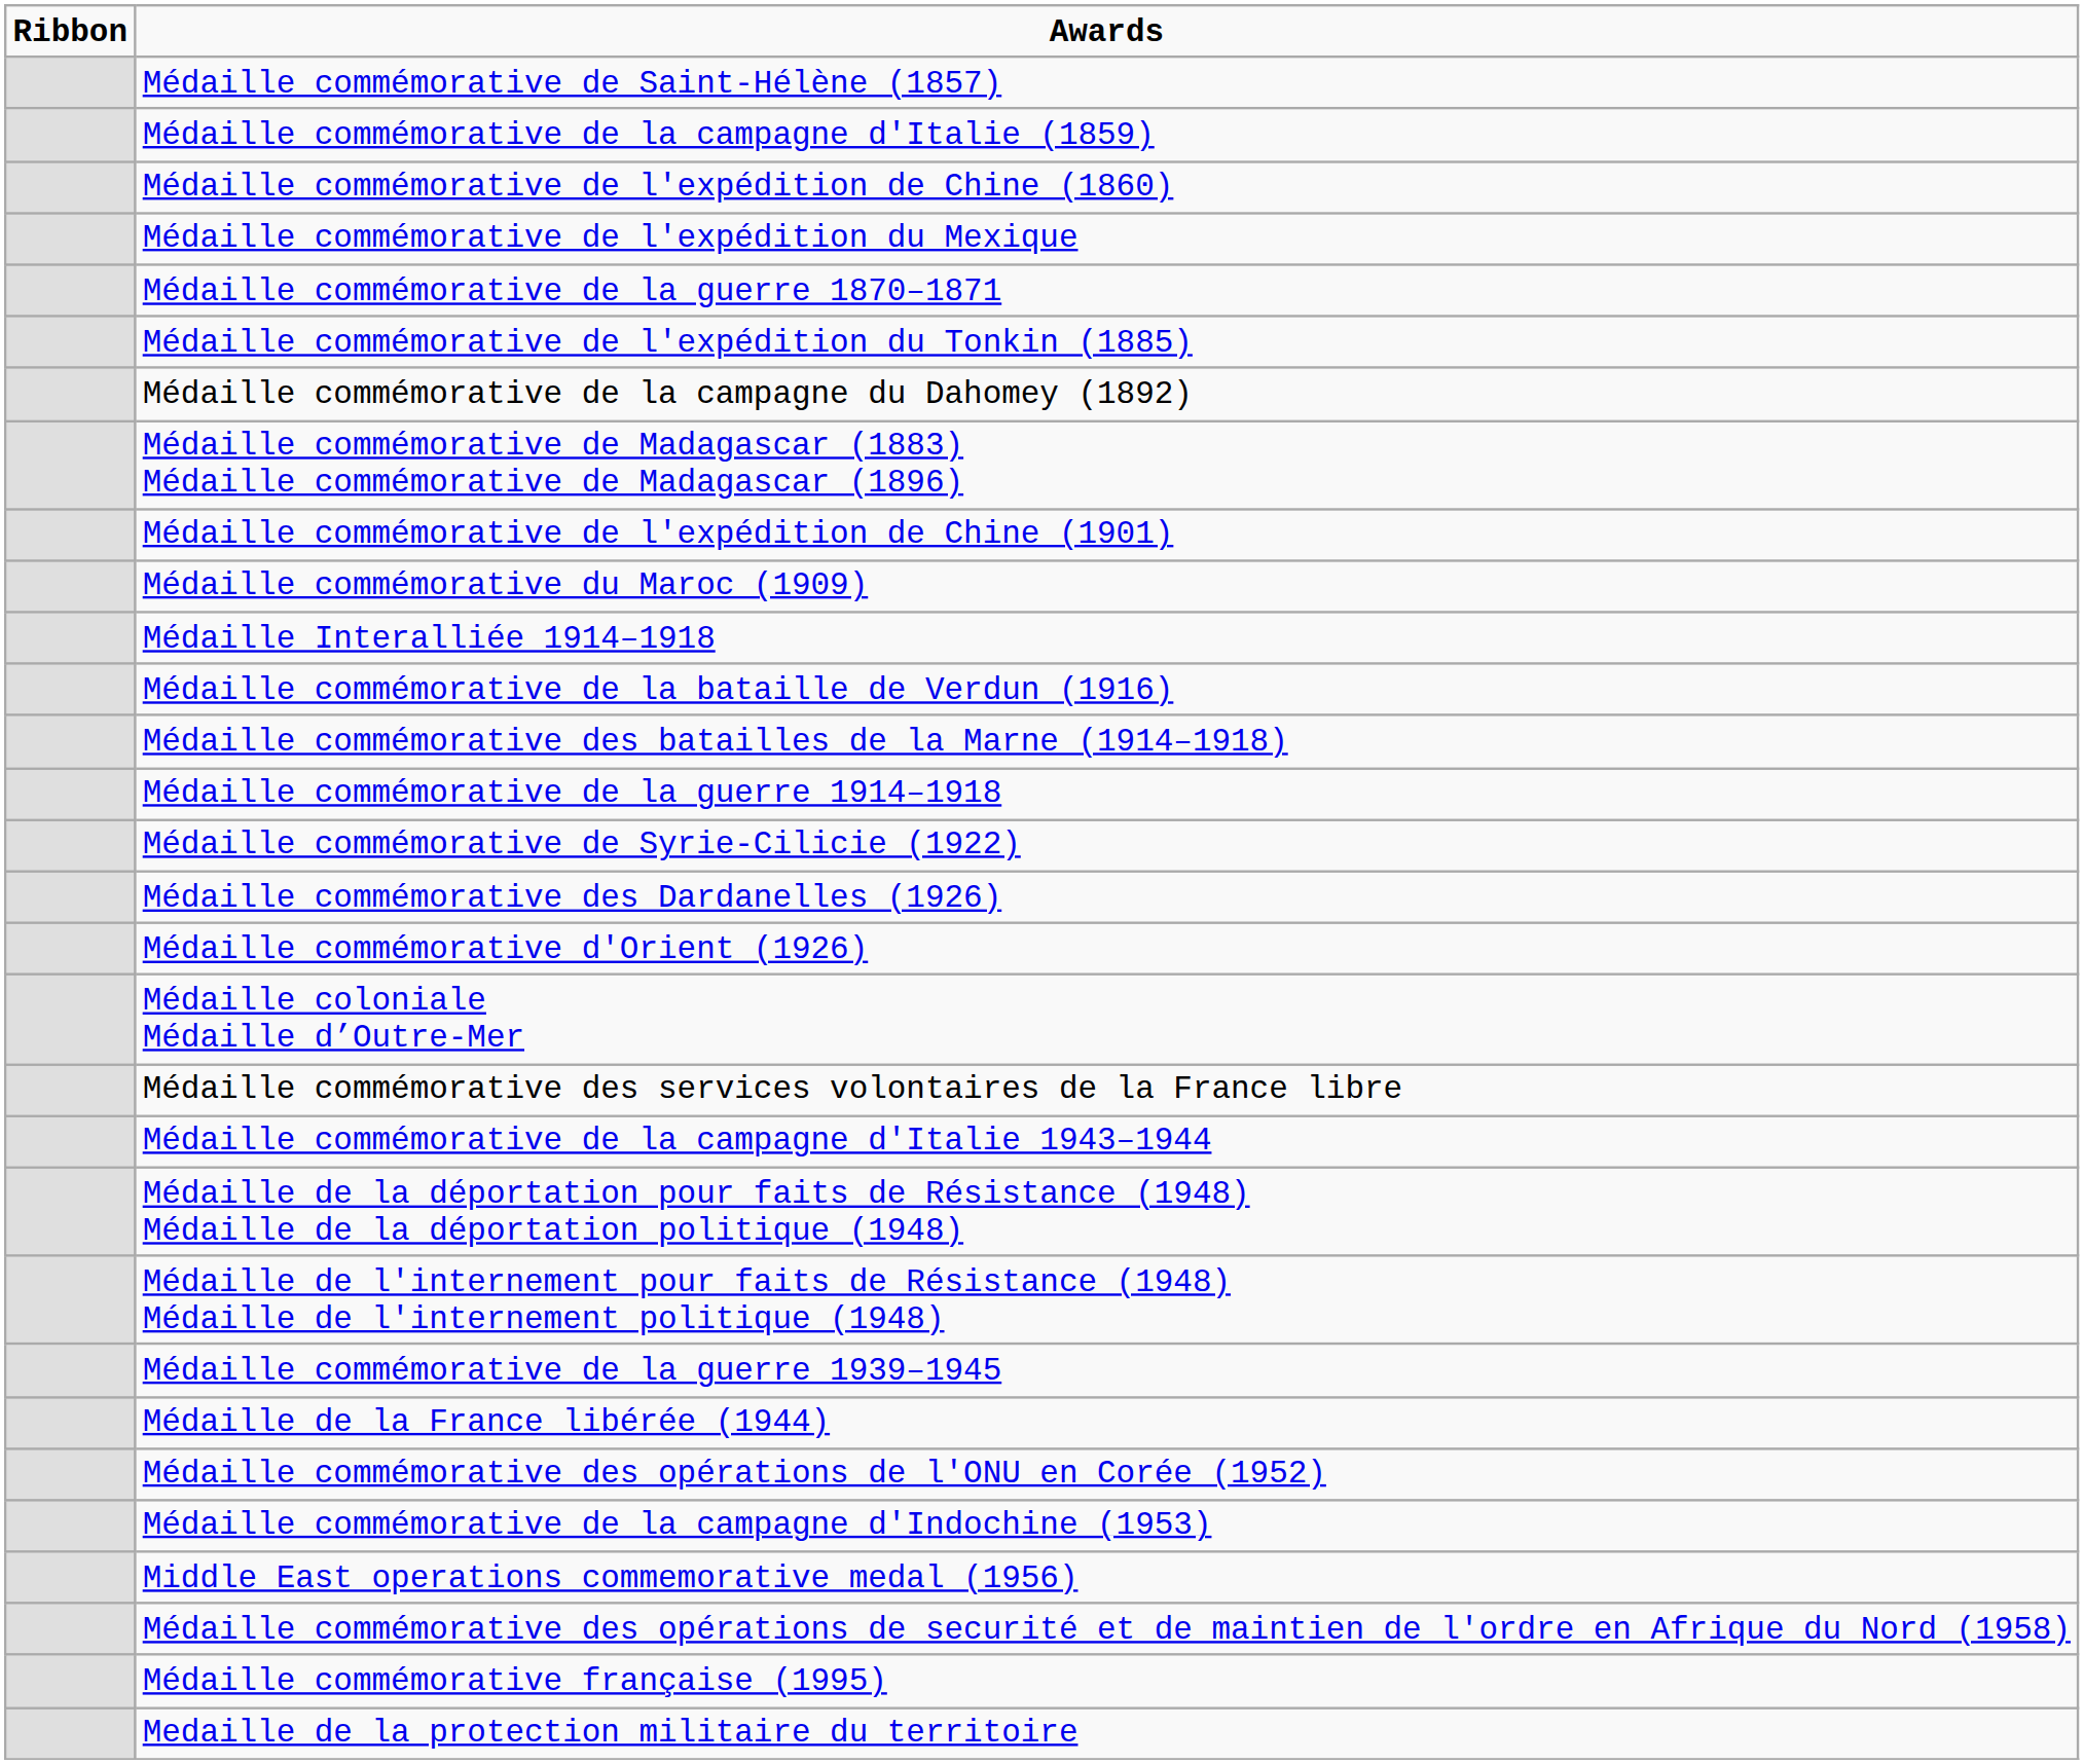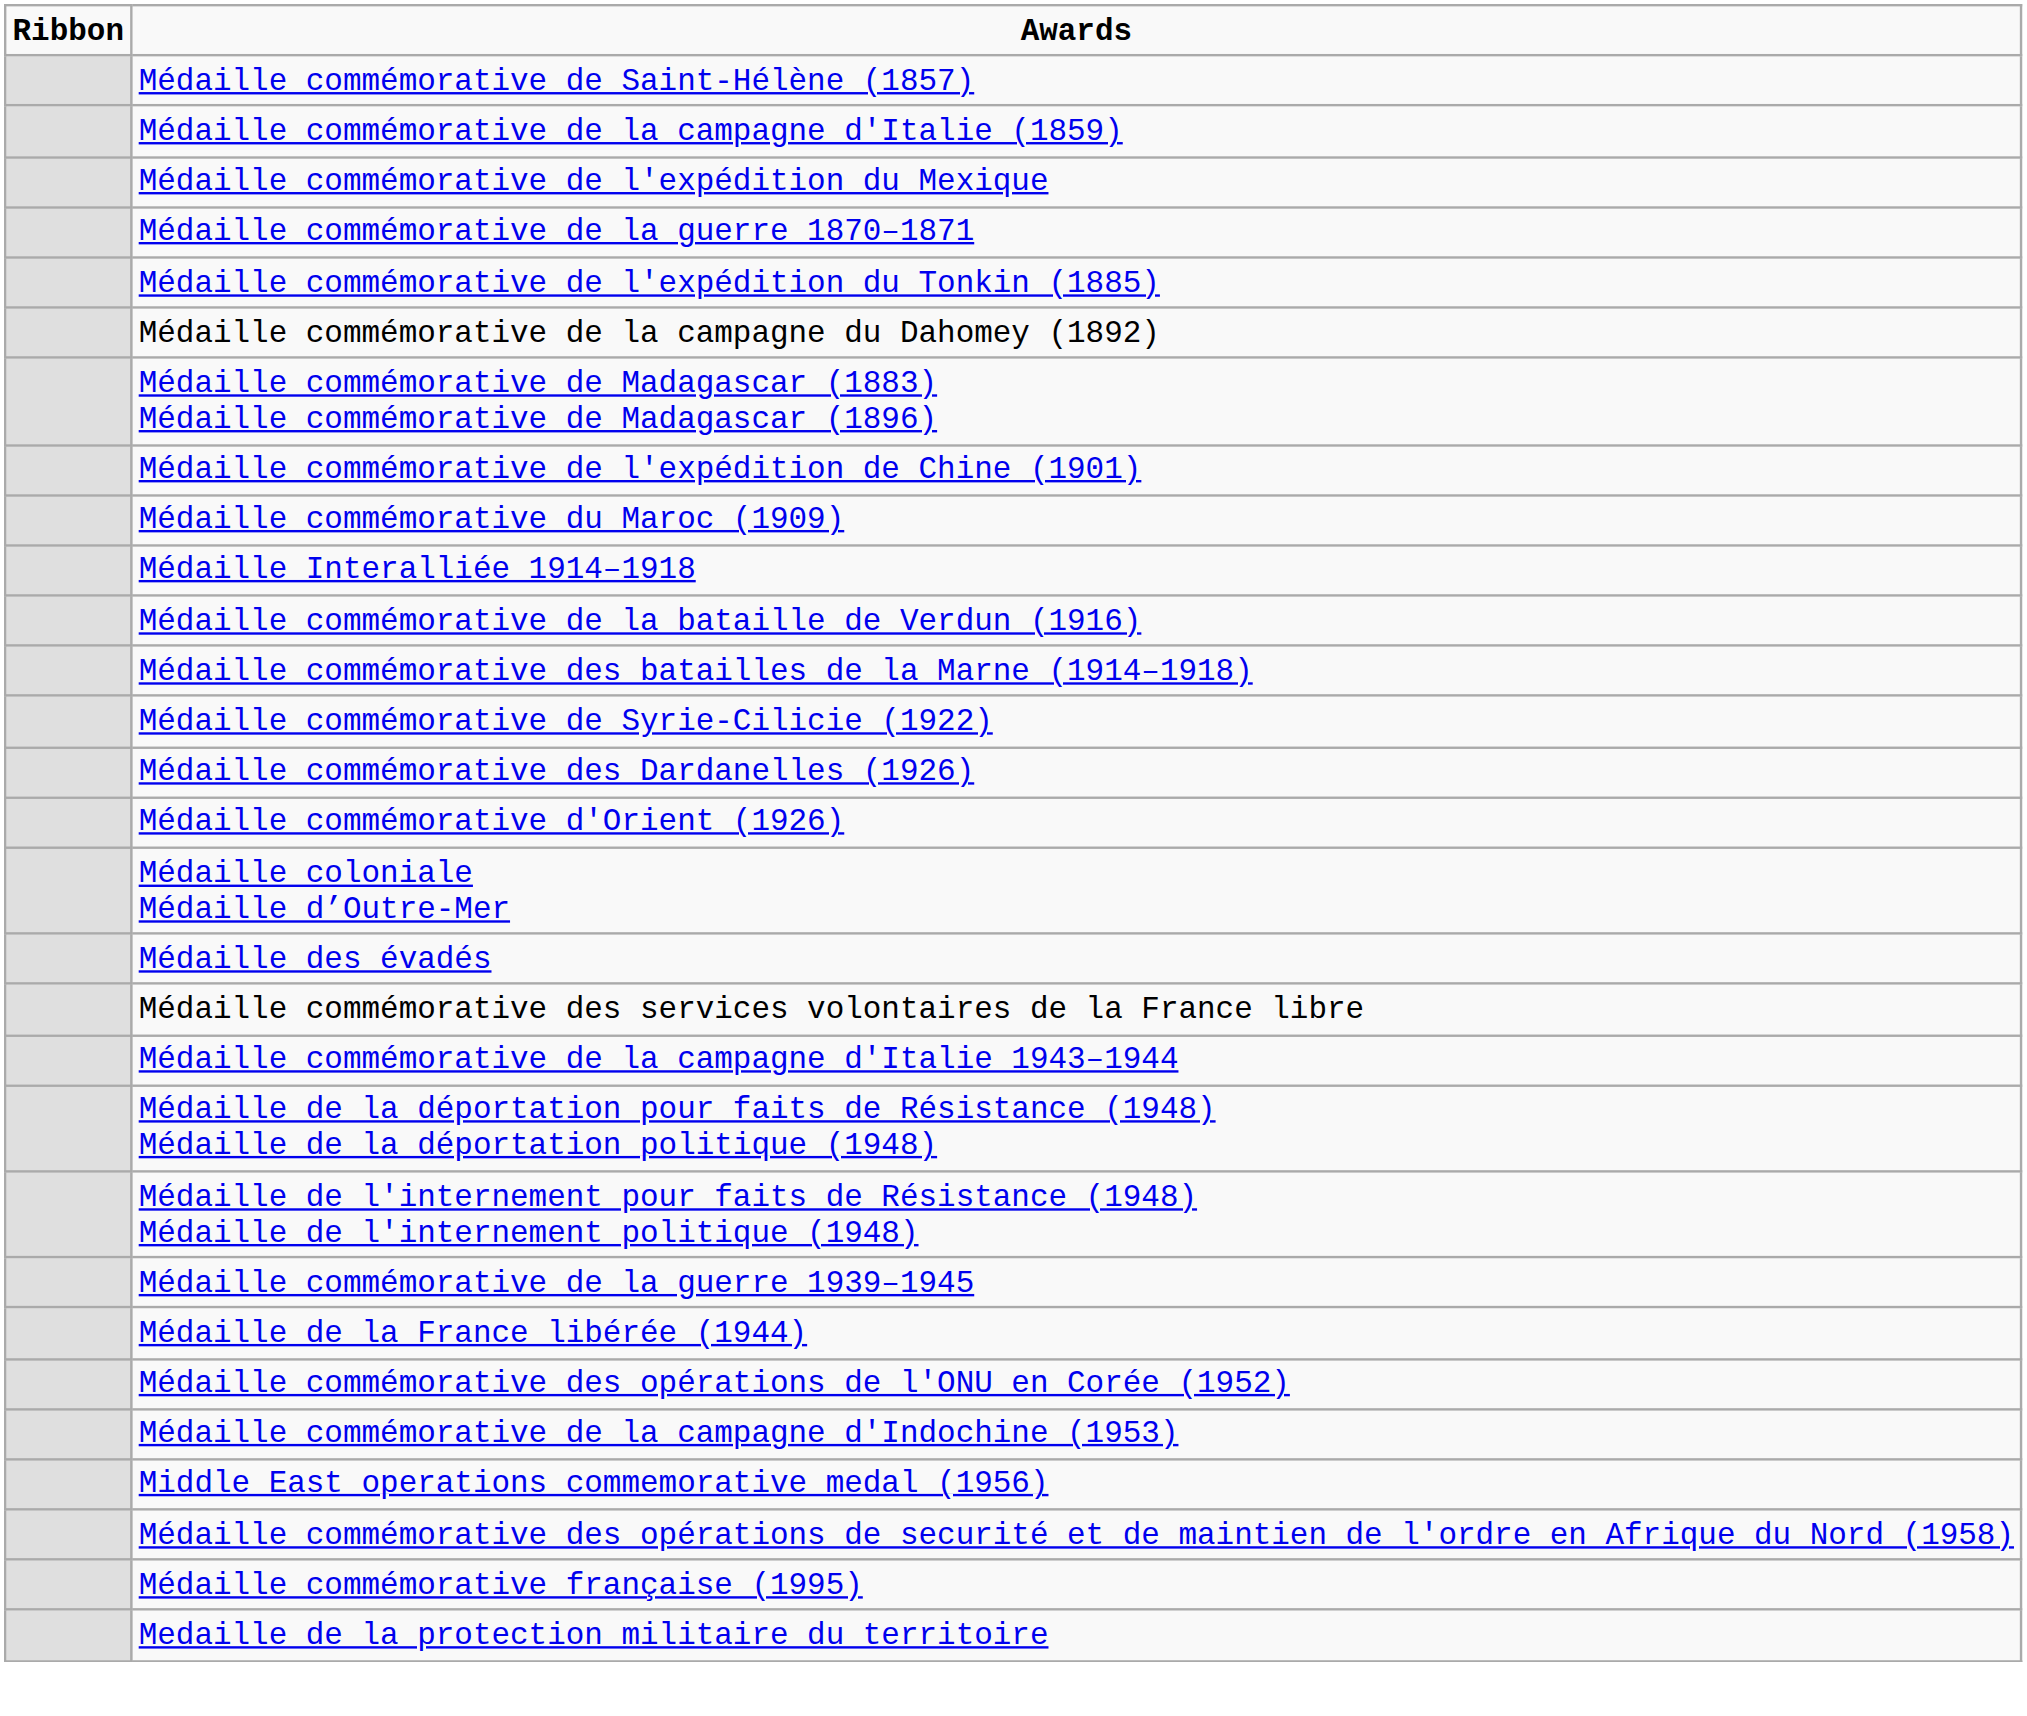- row: Médaille commémorative de l'expédition de Chine (1860)
- row: Médaille commémorative de la guerre 1914–1918
+ row: Médaille des évadés
